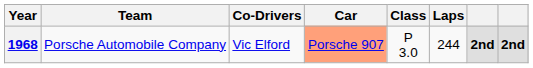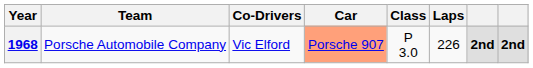1968 | Laps: 244 -> 226
